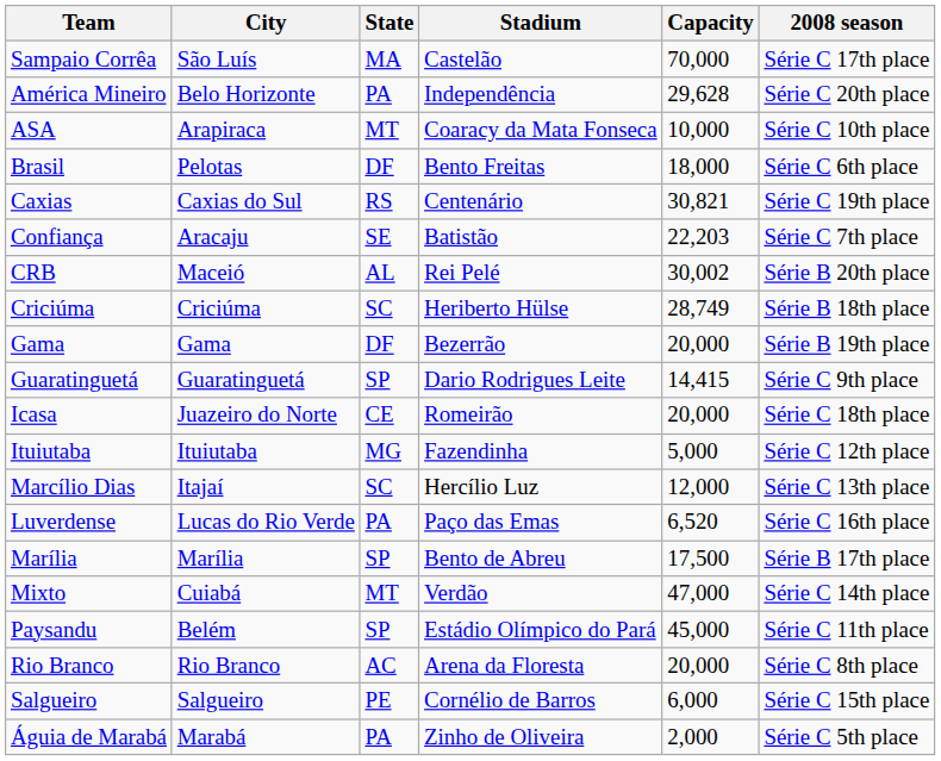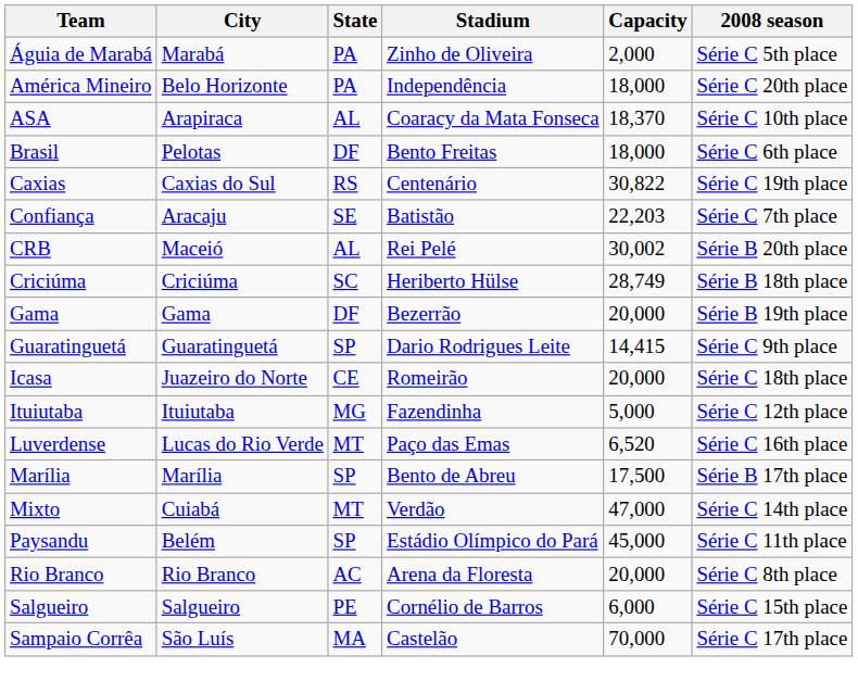rows swapped: Águia de Marabá <-> Sampaio Corrêa
América Mineiro | Capacity: 29,628 -> 18,000
ASA | State: MT -> AL
ASA | Capacity: 10,000 -> 18,370
Caxias | Capacity: 30,821 -> 30,822
- row: Marcílio Dias | Itajaí | SC | Hercílio Luz | 12,000 | Série C 13th place
Luverdense | State: PA -> MT
